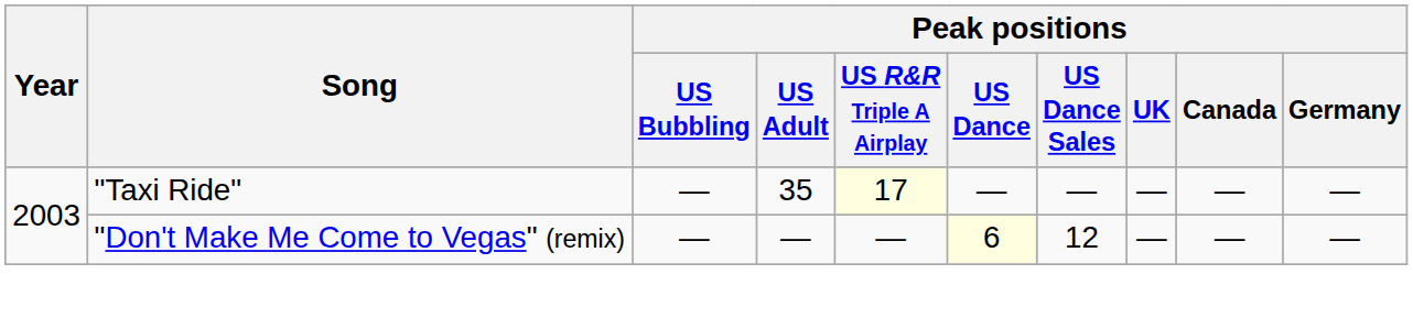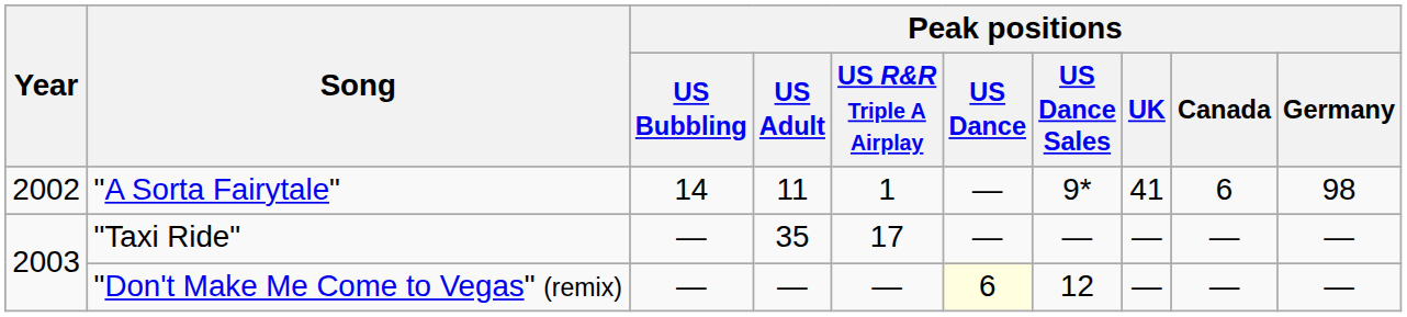+ row: 2002 | "A Sorta Fairytale" | 14 | 11 | 1 | — | 9* | 41 | 6 | 98
"Taxi Ride" | Peak positions / US R&R Triple A Airplay: lightyellow background -> no background
